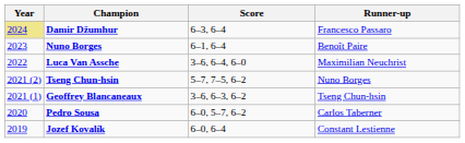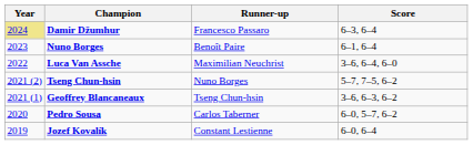columns swapped: Runner-up <-> Score
